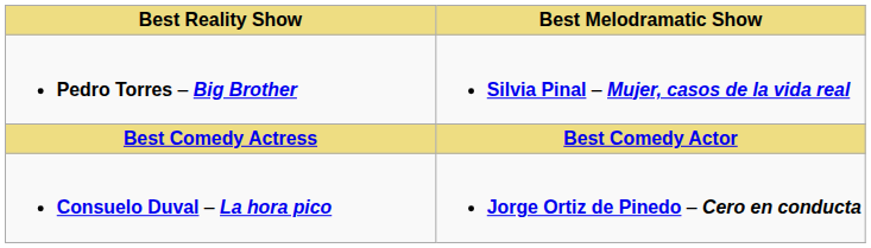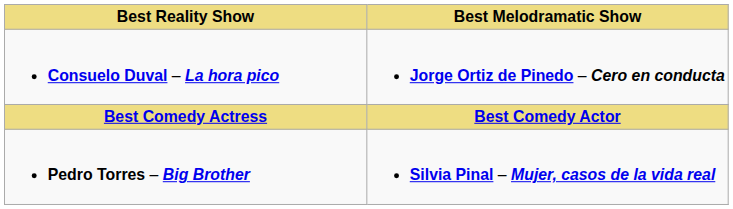rows swapped: Pedro Torres – Big Brother <-> Consuelo Duval – La hora pico
